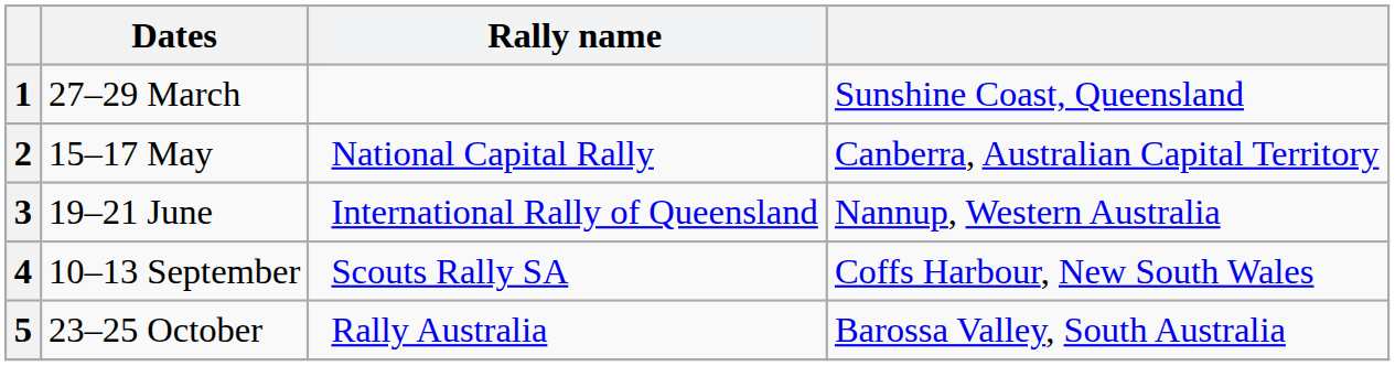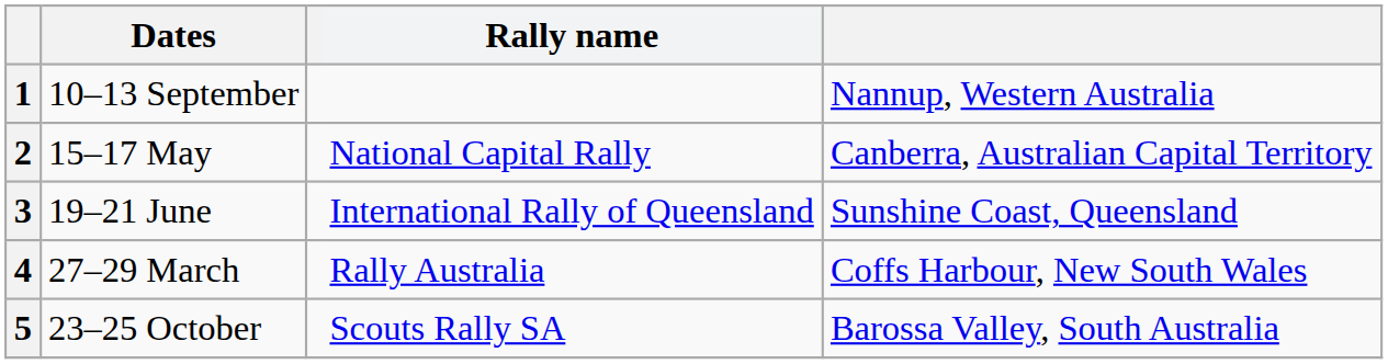1 | Dates: 27–29 March -> 10–13 September
1 | column 5: Sunshine Coast, Queensland -> Nannup, Western Australia
3 | column 5: Nannup, Western Australia -> Sunshine Coast, Queensland
4 | Dates: 10–13 September -> 27–29 March
4 | Rally name: Scouts Rally SA -> Rally Australia
5 | Rally name: Rally Australia -> Scouts Rally SA
